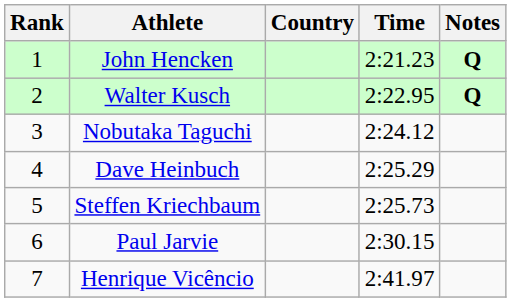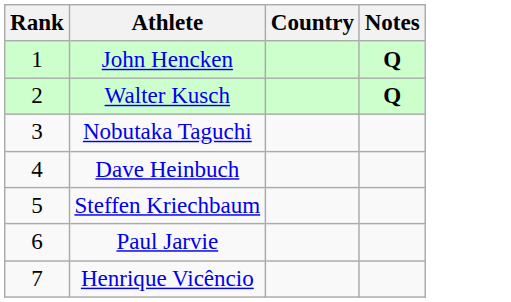- column: Time | 2:21.23 | 2:22.95 | 2:24.12 | 2:25.29 | 2:25.73 | 2:30.15 | 2:41.97
